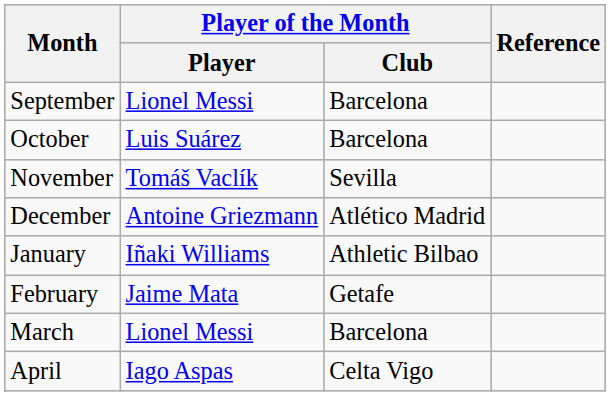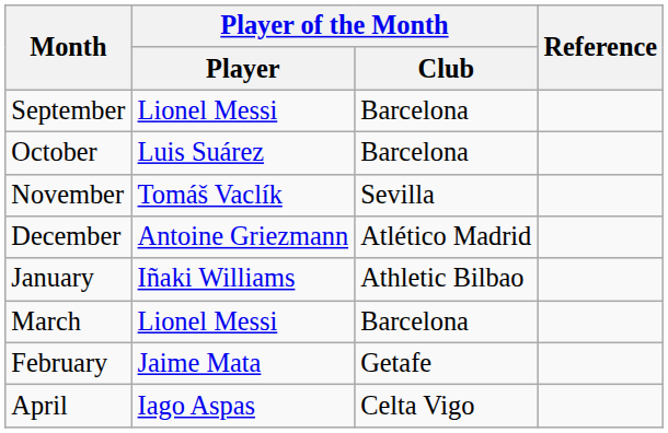rows swapped: February <-> March
